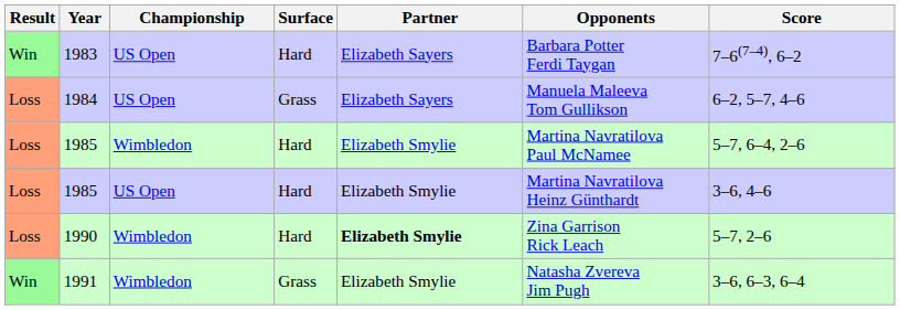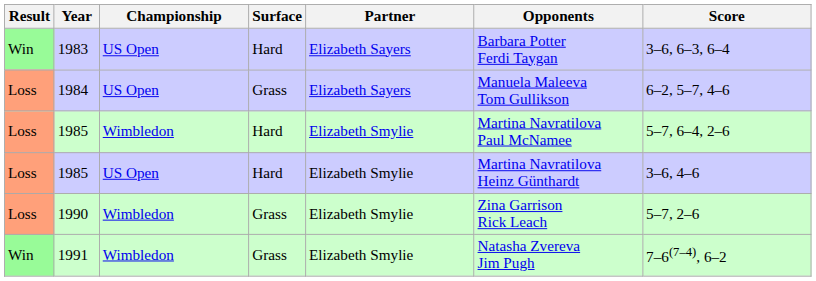1983 | Score: 7–6(7–4), 6–2 -> 3–6, 6–3, 6–4
1990 | Surface: Hard -> Grass
1990 | Partner: bold -> normal
1991 | Score: 3–6, 6–3, 6–4 -> 7–6(7–4), 6–2
